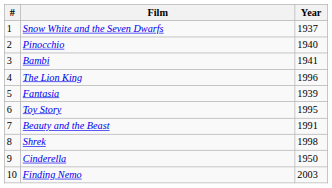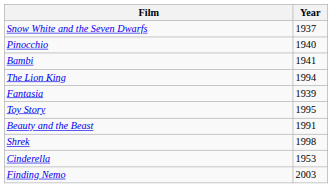- column: # | 1 | 2 | 3 | 4 | 5 | 6 | 7 | 8 | 9 | 10
The Lion King | Year: 1996 -> 1994
Cinderella | Year: 1950 -> 1953
